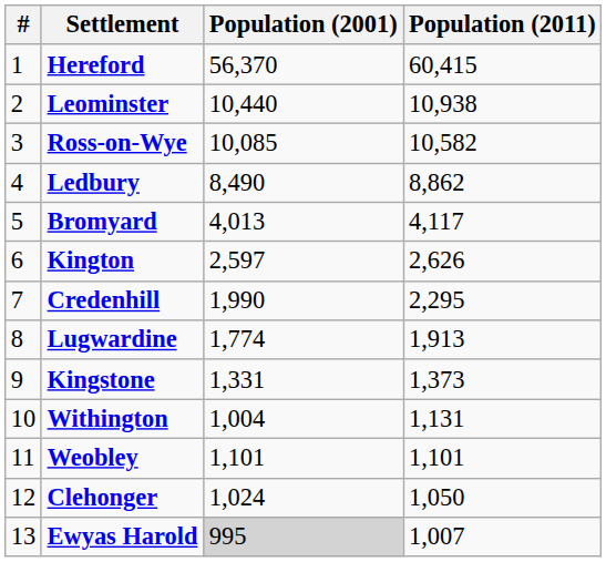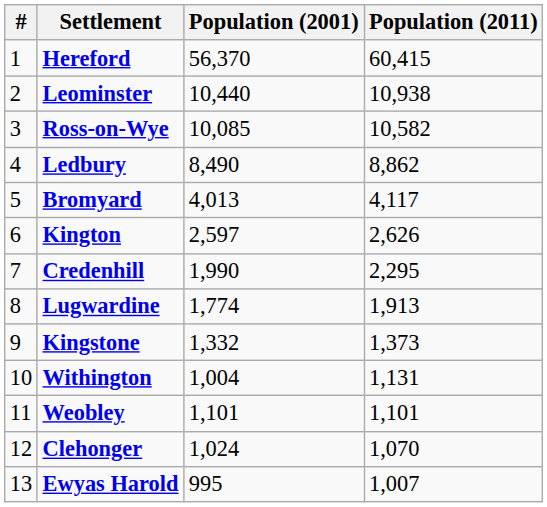Kingstone | Population (2001): 1,331 -> 1,332
Clehonger | Population (2011): 1,050 -> 1,070
Ewyas Harold | Population (2001): lightgrey background -> no background
